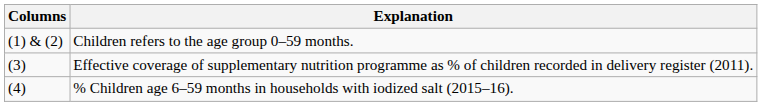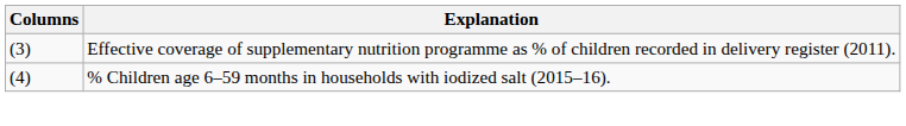- row: (1) & (2) | Children refers to the age group 0–59 months.
